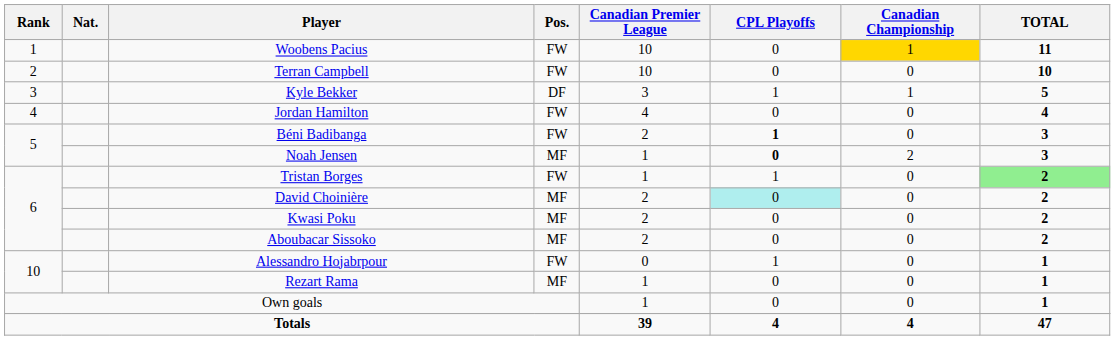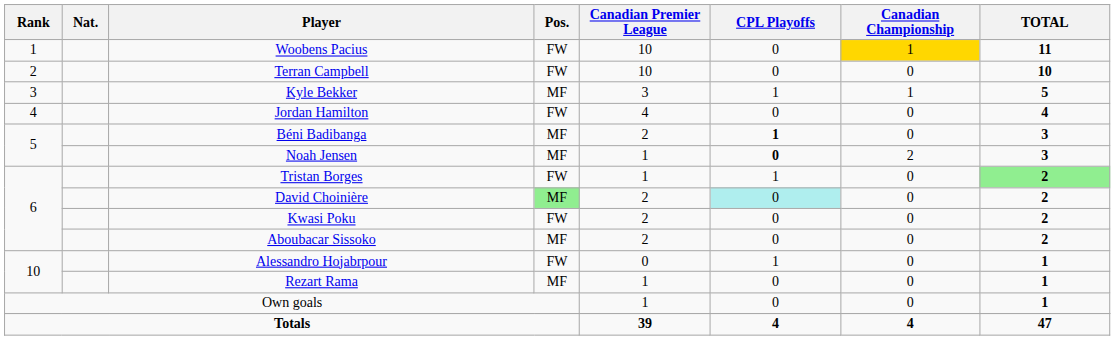Kyle Bekker | Pos.: DF -> MF
Béni Badibanga | Pos.: FW -> MF
David Choinière | Pos.: no background -> lightgreen background
Kwasi Poku | Pos.: MF -> FW
